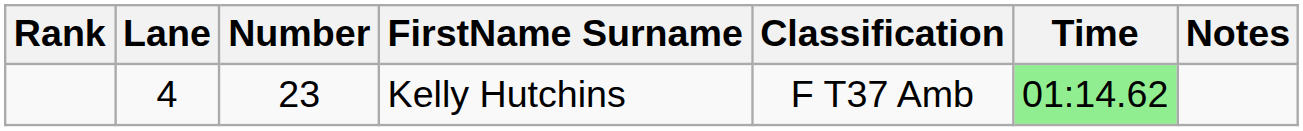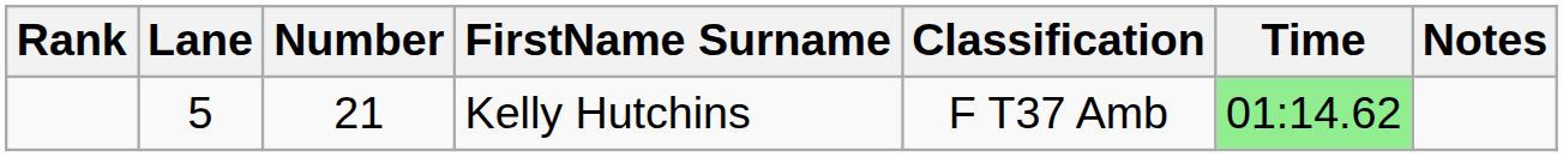Kelly Hutchins | Lane: 4 -> 5
Kelly Hutchins | Number: 23 -> 21
